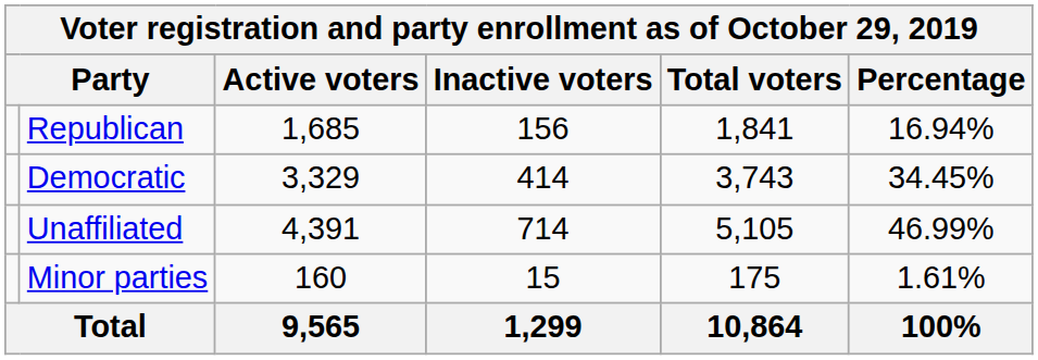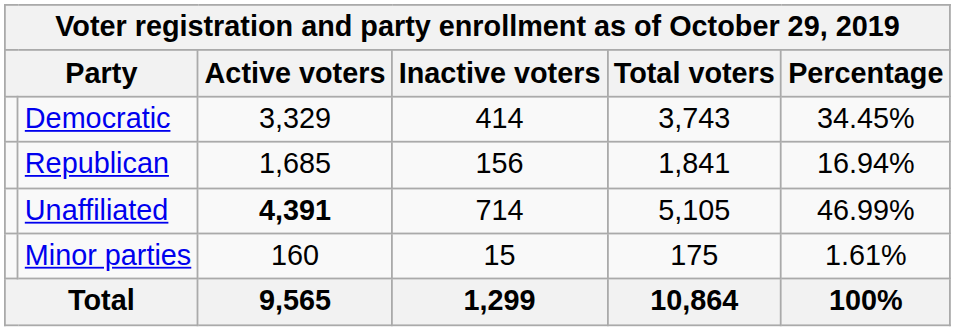rows swapped: Democratic <-> Republican
Unaffiliated | Active voters: normal -> bold
